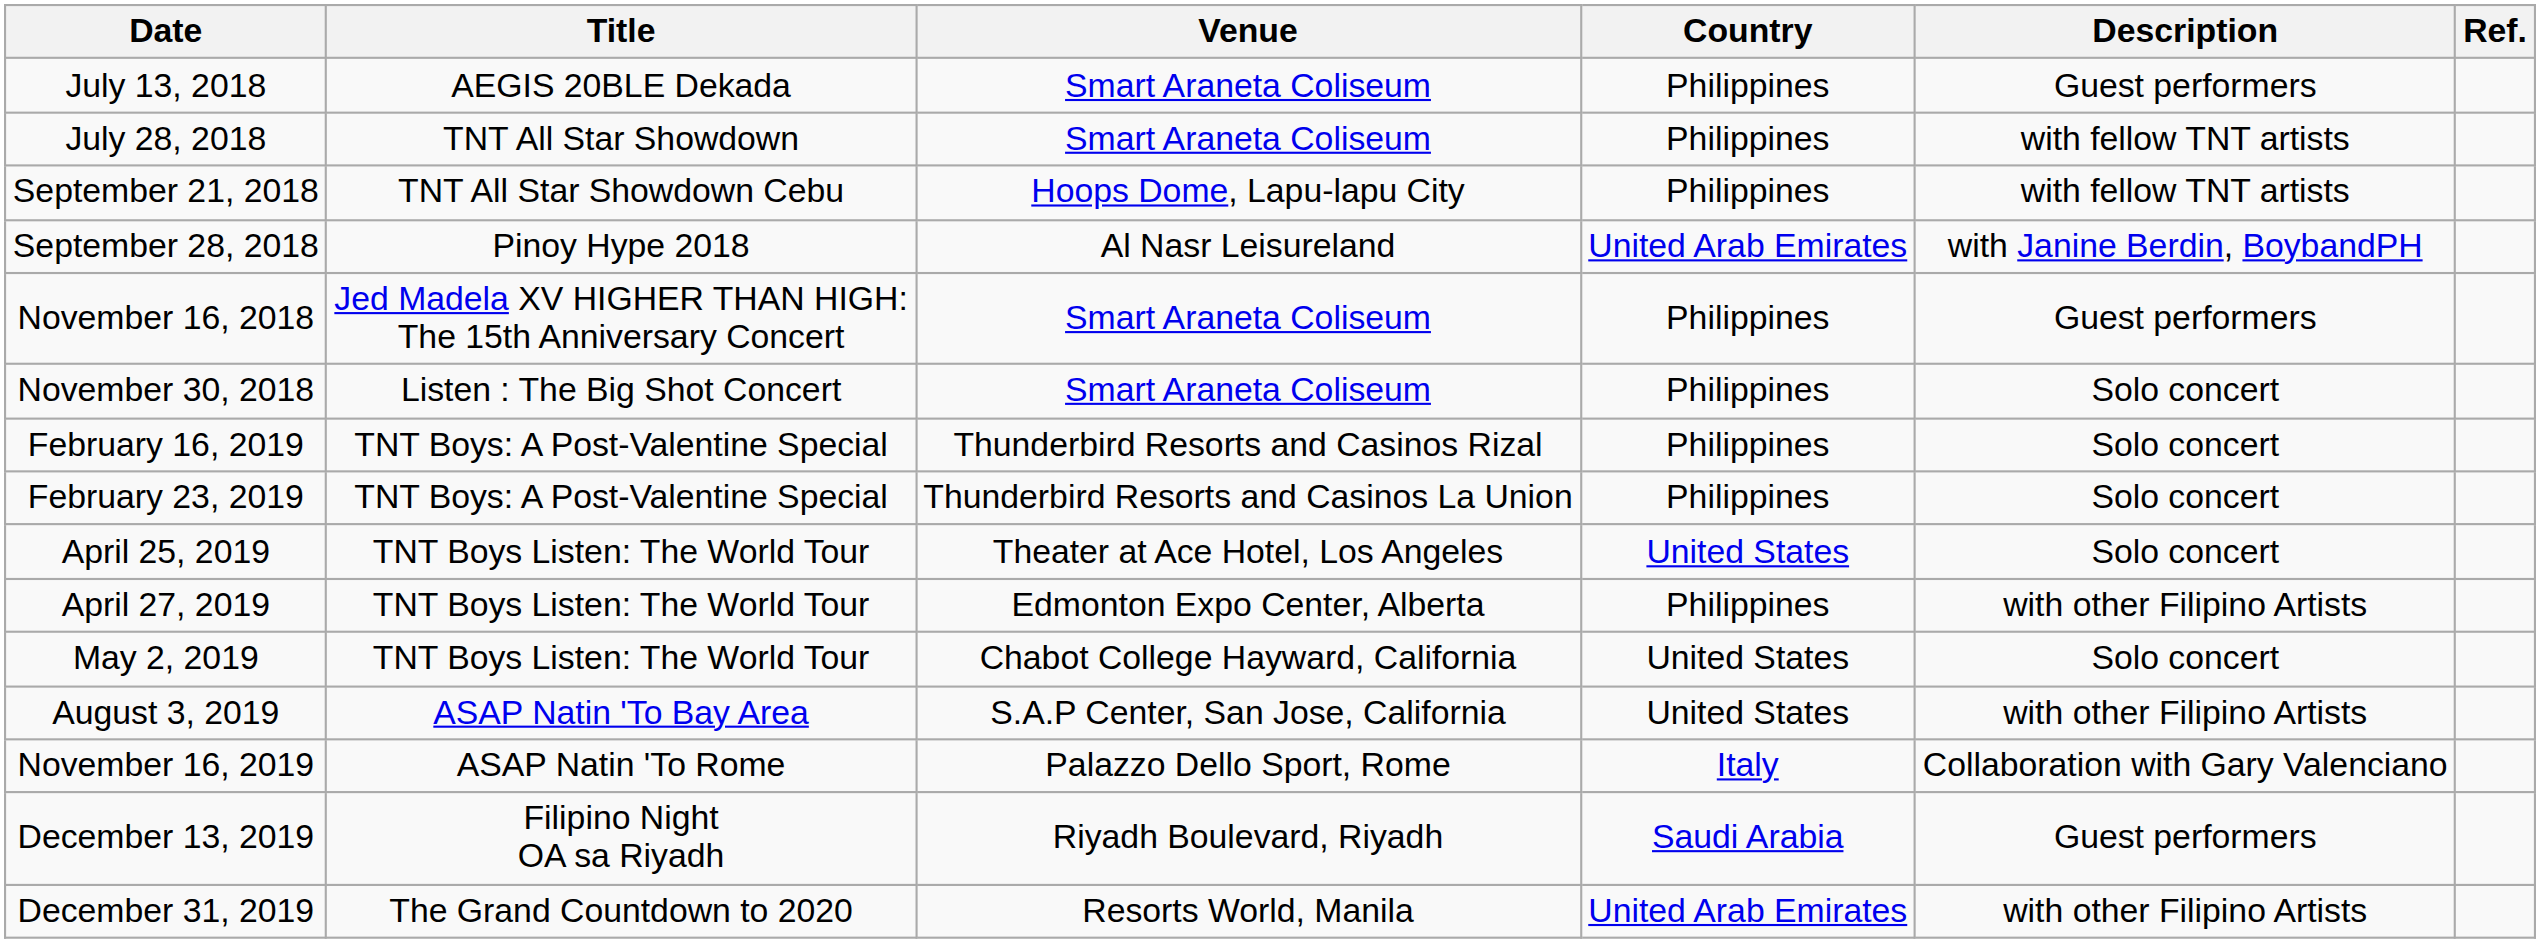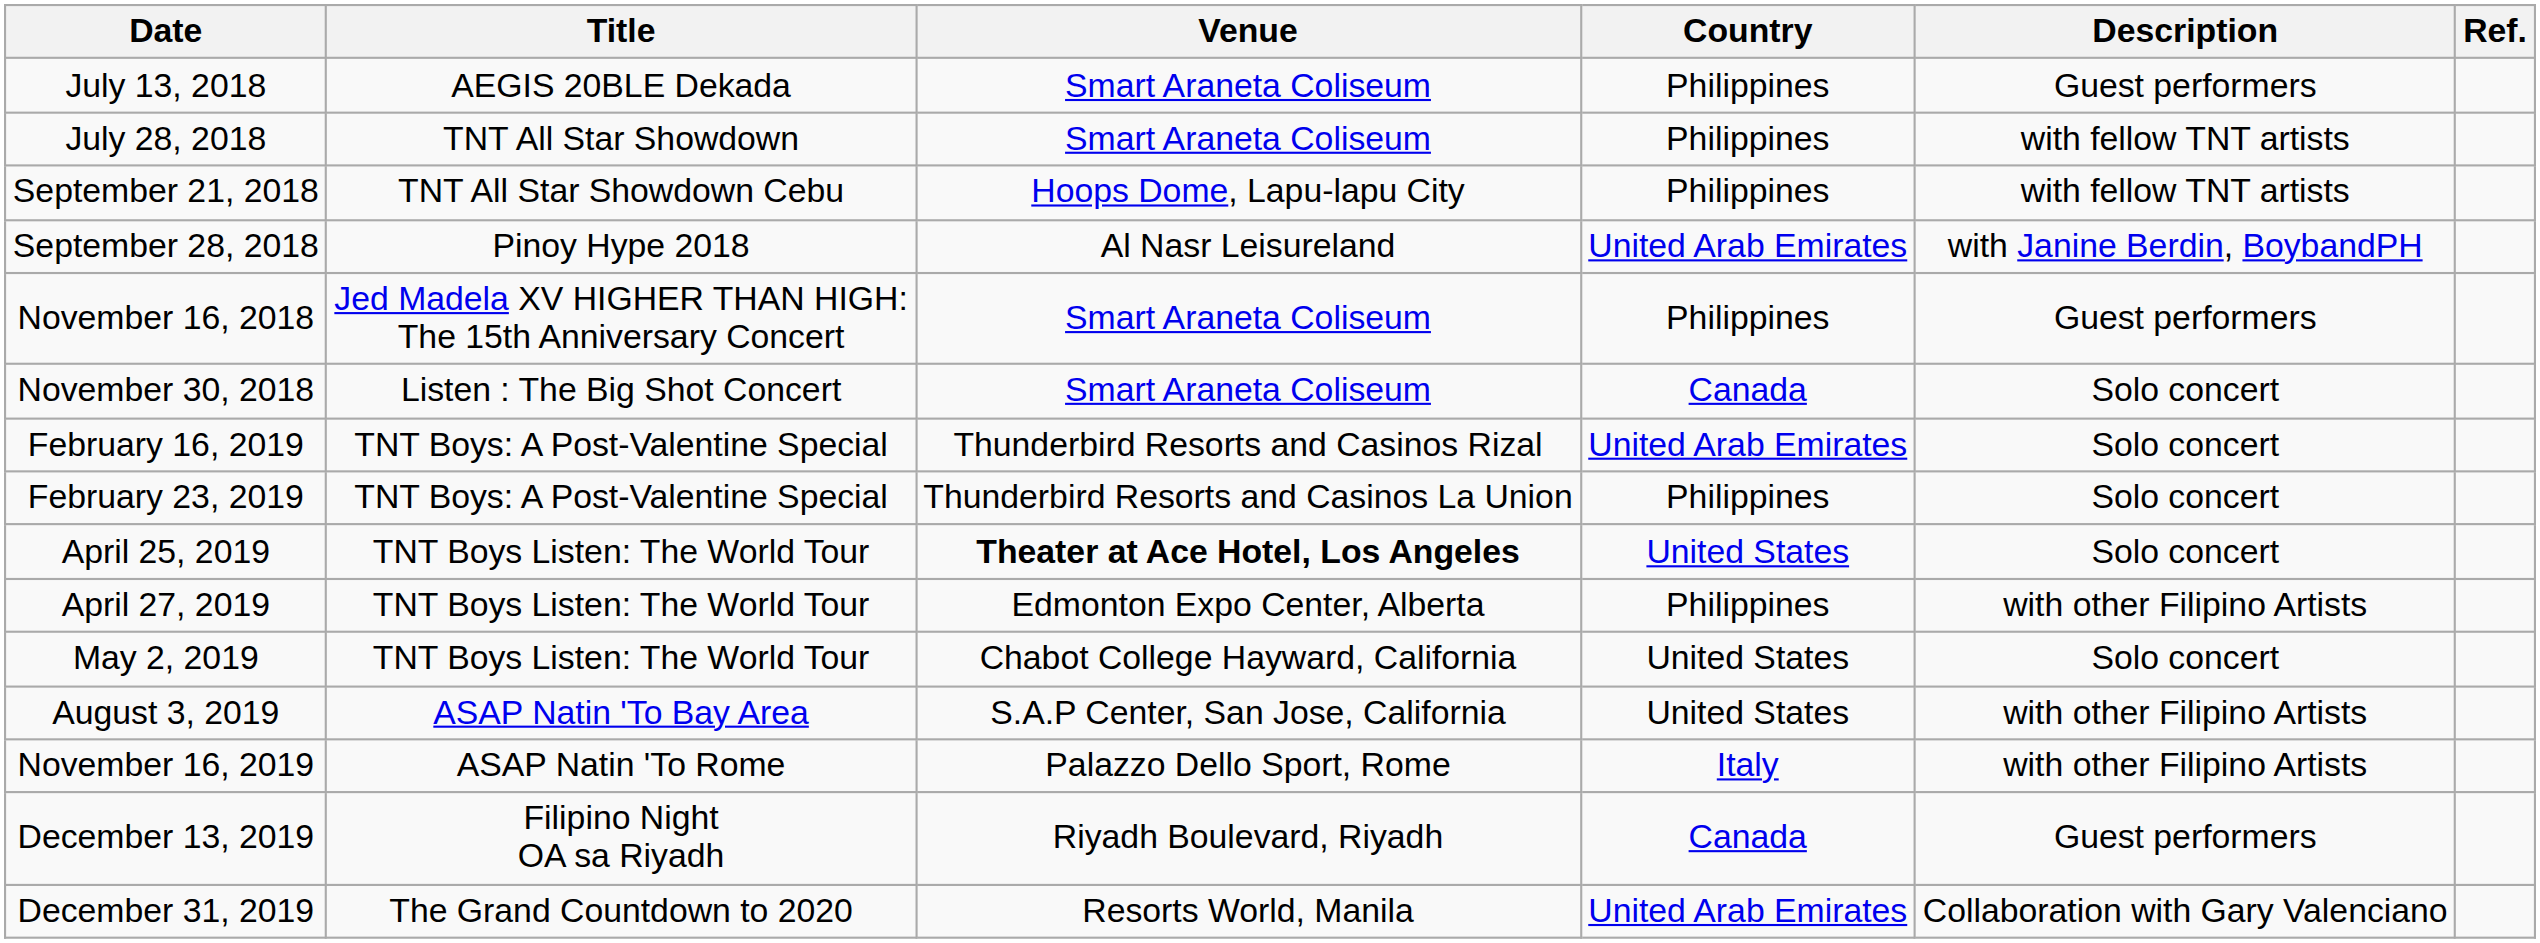November 30, 2018 | Country: Philippines -> Canada
February 16, 2019 | Country: Philippines -> United Arab Emirates
April 25, 2019 | Venue: normal -> bold
November 16, 2019 | Description: Collaboration with Gary Valenciano -> with other Filipino Artists
December 13, 2019 | Country: Saudi Arabia -> Canada
December 31, 2019 | Description: with other Filipino Artists -> Collaboration with Gary Valenciano
